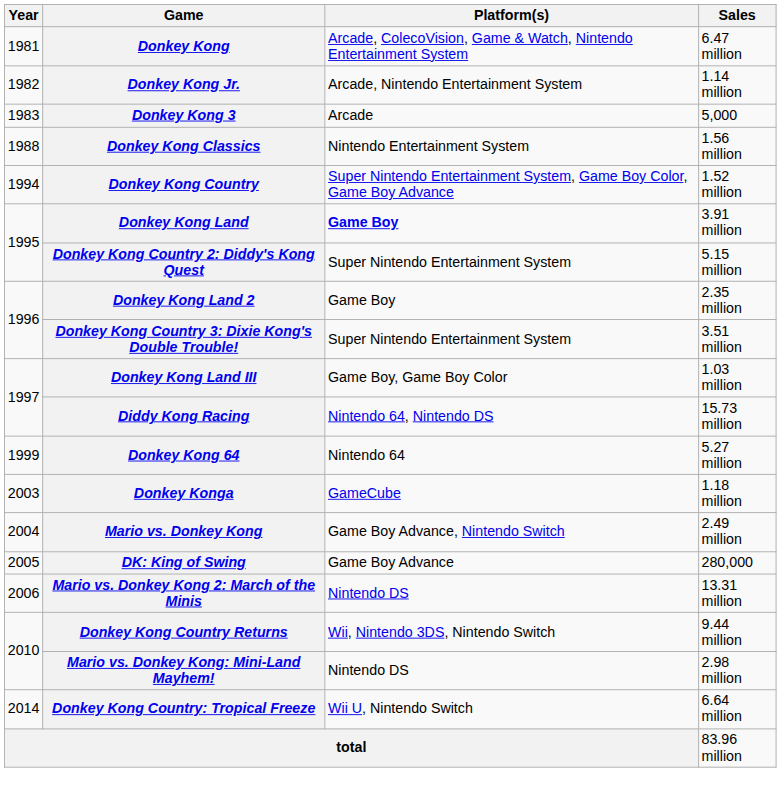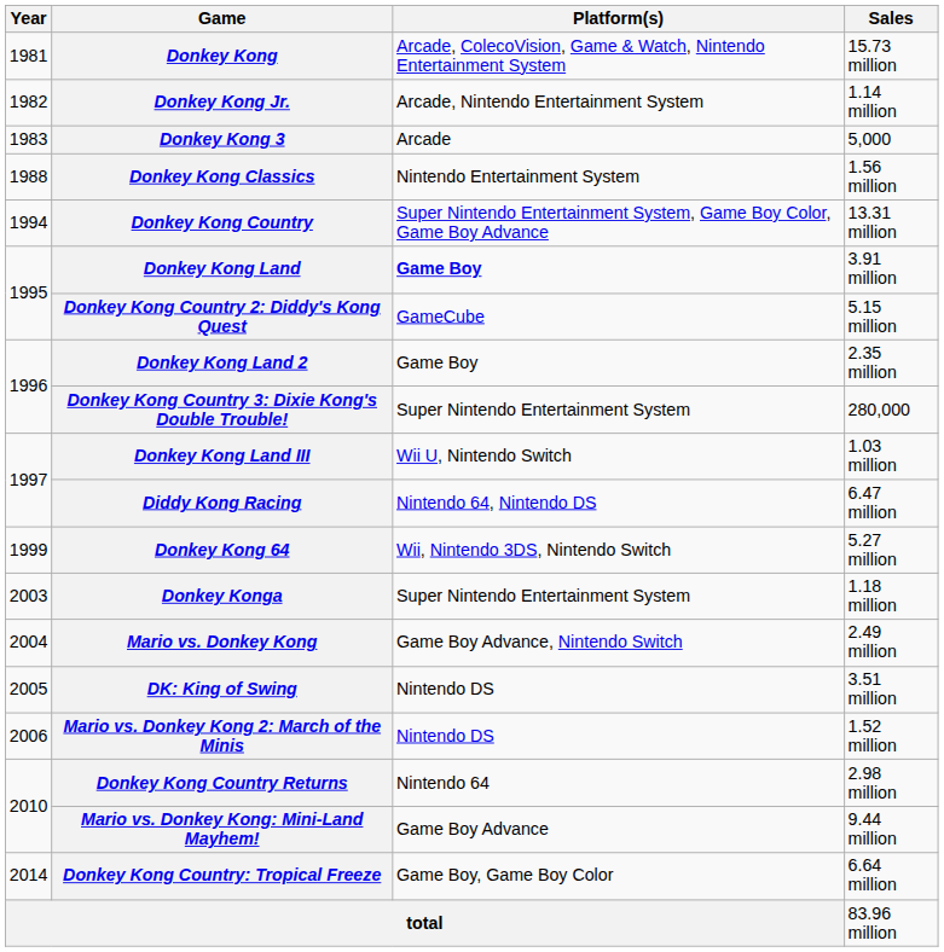Donkey Kong | Sales: 6.47 million -> 15.73 million
Donkey Kong Country | Sales: 1.52 million -> 13.31 million
Donkey Kong Country 2: Diddy's Kong Quest | Platform(s): Super Nintendo Entertainment System -> GameCube
Donkey Kong Country 3: Dixie Kong's Double Trouble! | Sales: 3.51 million -> 280,000
Donkey Kong Land III | Platform(s): Game Boy, Game Boy Color -> Wii U, Nintendo Switch
Diddy Kong Racing | Sales: 15.73 million -> 6.47 million
Donkey Kong 64 | Platform(s): Nintendo 64 -> Wii, Nintendo 3DS, Nintendo Switch
Donkey Konga | Platform(s): GameCube -> Super Nintendo Entertainment System
DK: King of Swing | Platform(s): Game Boy Advance -> Nintendo DS
DK: King of Swing | Sales: 280,000 -> 3.51 million
Mario vs. Donkey Kong 2: March of the Minis | Sales: 13.31 million -> 1.52 million
Donkey Kong Country Returns | Platform(s): Wii, Nintendo 3DS, Nintendo Switch -> Nintendo 64
Donkey Kong Country Returns | Sales: 9.44 million -> 2.98 million
Mario vs. Donkey Kong: Mini-Land Mayhem! | Platform(s): Nintendo DS -> Game Boy Advance
Mario vs. Donkey Kong: Mini-Land Mayhem! | Sales: 2.98 million -> 9.44 million
Donkey Kong Country: Tropical Freeze | Platform(s): Wii U, Nintendo Switch -> Game Boy, Game Boy Color
